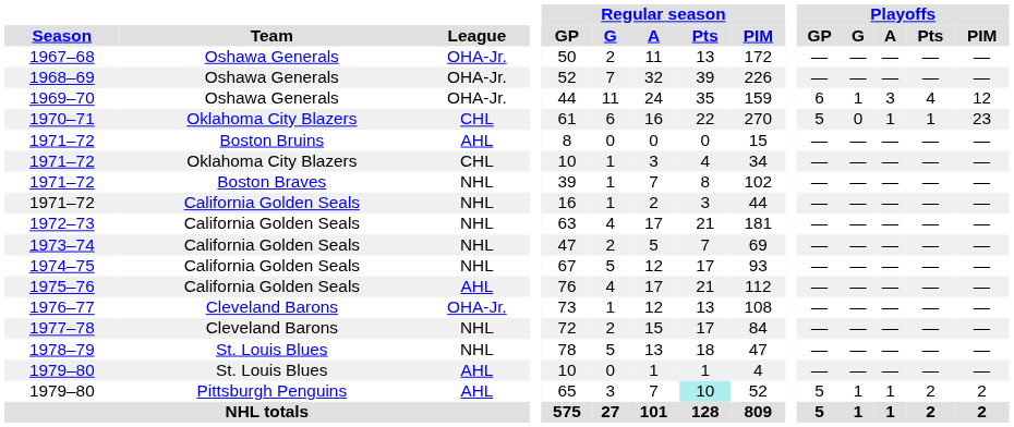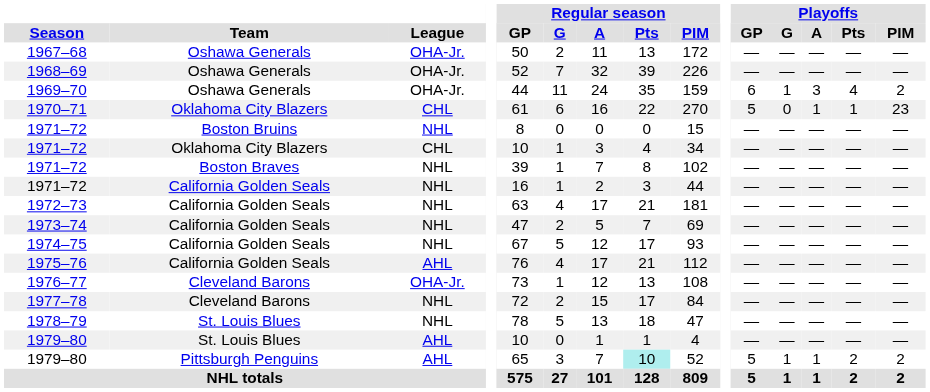1969–70 | Playoffs / PIM: 12 -> 2
1971–72 / Boston Bruins | League: AHL -> NHL
